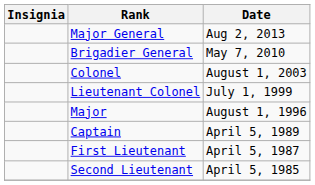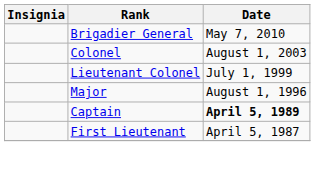- row: Major General | Aug 2, 2013
Captain | Date: normal -> bold
- row: Second Lieutenant | April 5, 1985
